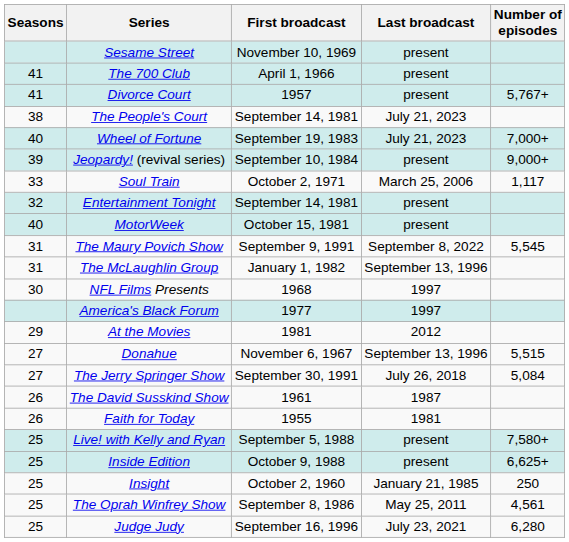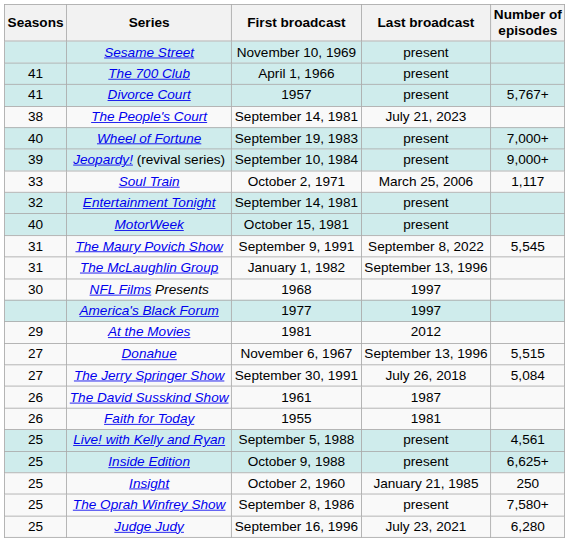Wheel of Fortune | Last broadcast: July 21, 2023 -> present
Live! with Kelly and Ryan | Number of episodes: 7,580+ -> 4,561
The Oprah Winfrey Show | Last broadcast: May 25, 2011 -> present
The Oprah Winfrey Show | Number of episodes: 4,561 -> 7,580+
